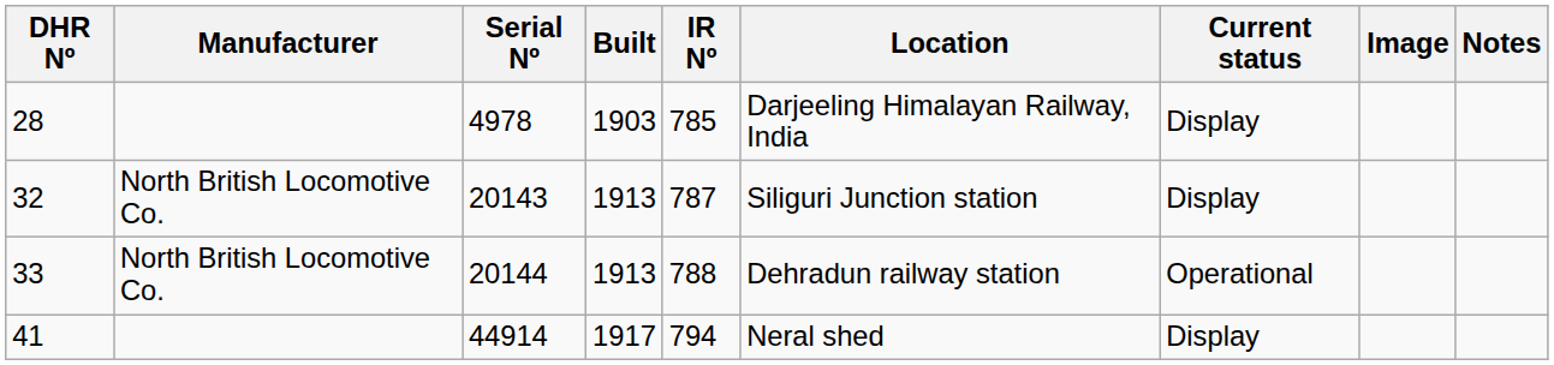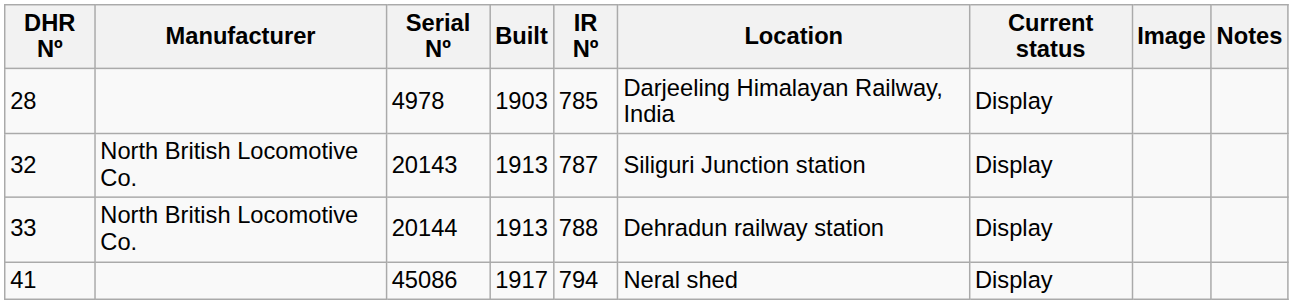33 | Current status: Operational -> Display
41 | Serial Nº: 44914 -> 45086
